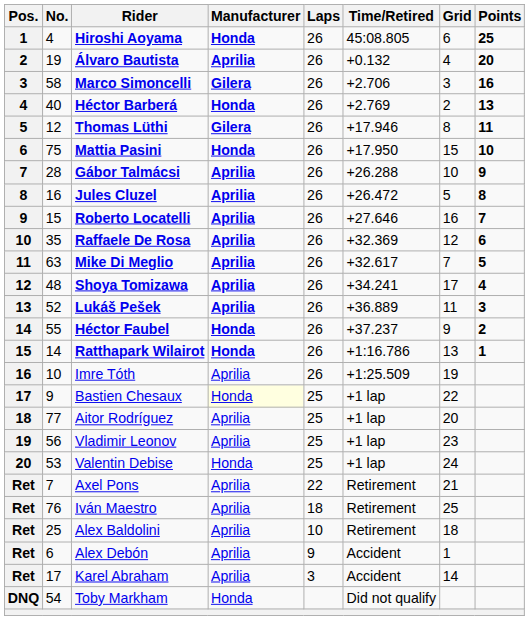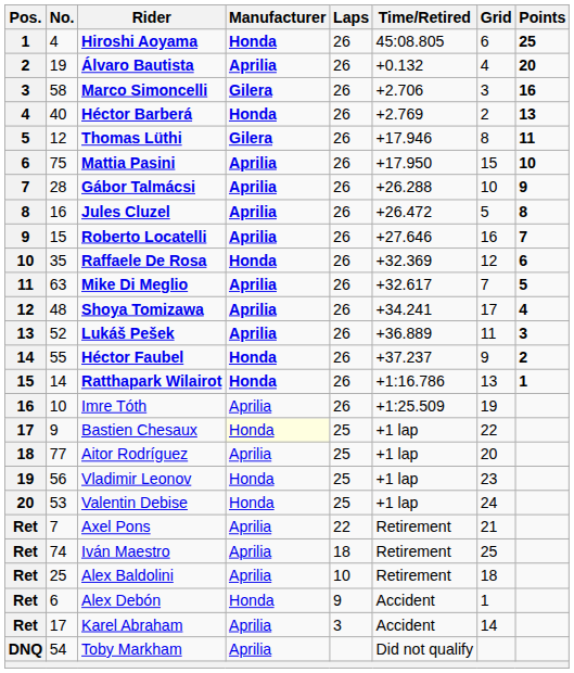Mattia Pasini | Manufacturer: Honda -> Aprilia
Raffaele De Rosa | Manufacturer: Aprilia -> Honda
Vladimir Leonov | Manufacturer: Aprilia -> Honda
Iván Maestro | No.: 76 -> 74
Alex Debón | Manufacturer: Aprilia -> Honda
Toby Markham | Manufacturer: Honda -> Aprilia
